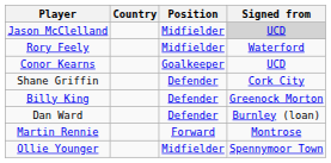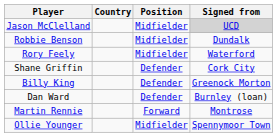+ row: Robbie Benson | Midfielder | Dundalk
- row: Conor Kearns | Goalkeeper | UCD
